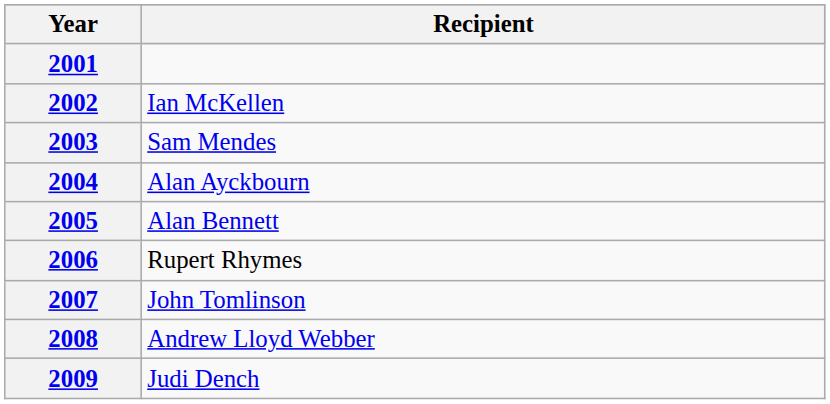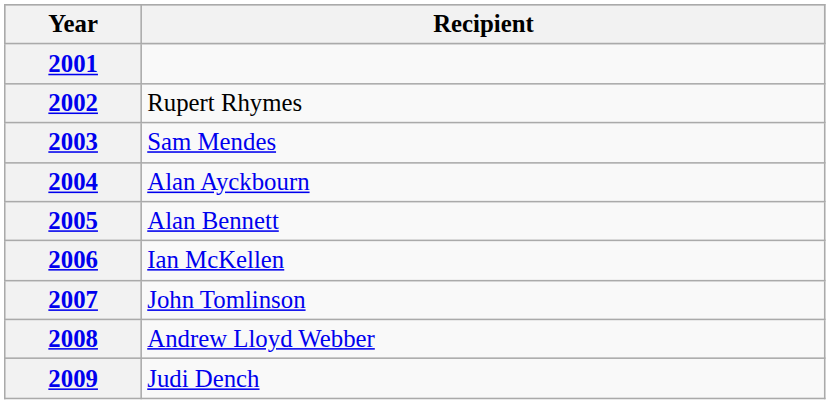2002 | Recipient: Ian McKellen -> Rupert Rhymes
2006 | Recipient: Rupert Rhymes -> Ian McKellen
